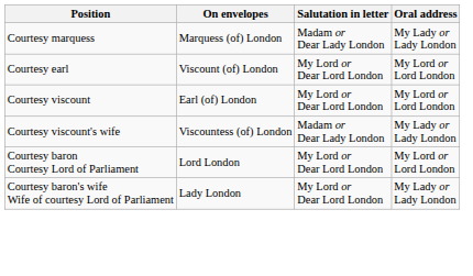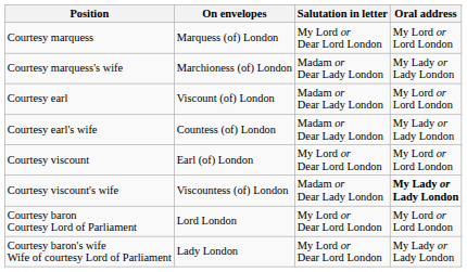Courtesy marquess | Salutation in letter: Madam or Dear Lady London -> My Lord or Dear Lord London
Courtesy marquess | Oral address: My Lady or Lady London -> My Lord or Lord London
+ row: Courtesy marquess's wife | Marchioness (of) London | Madam or Dear Lady London | My Lady or Lady London
Courtesy earl | Salutation in letter: My Lord or Dear Lord London -> Madam or Dear Lady London
+ row: Courtesy earl's wife | Countess (of) London | Madam or Dear Lady London | My Lady or Lady London
Courtesy viscount's wife | Oral address: normal -> bold
